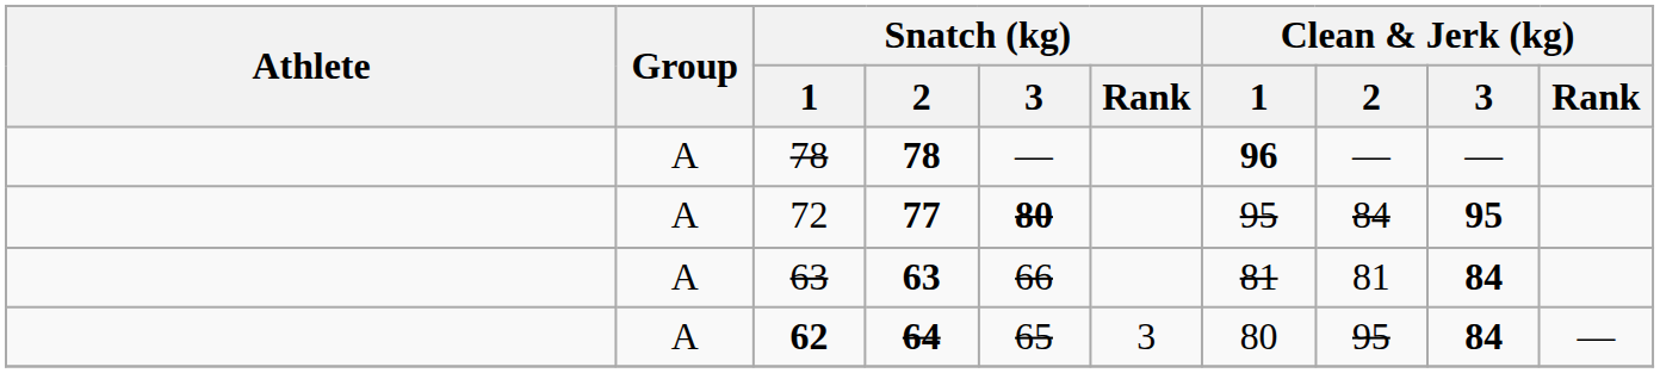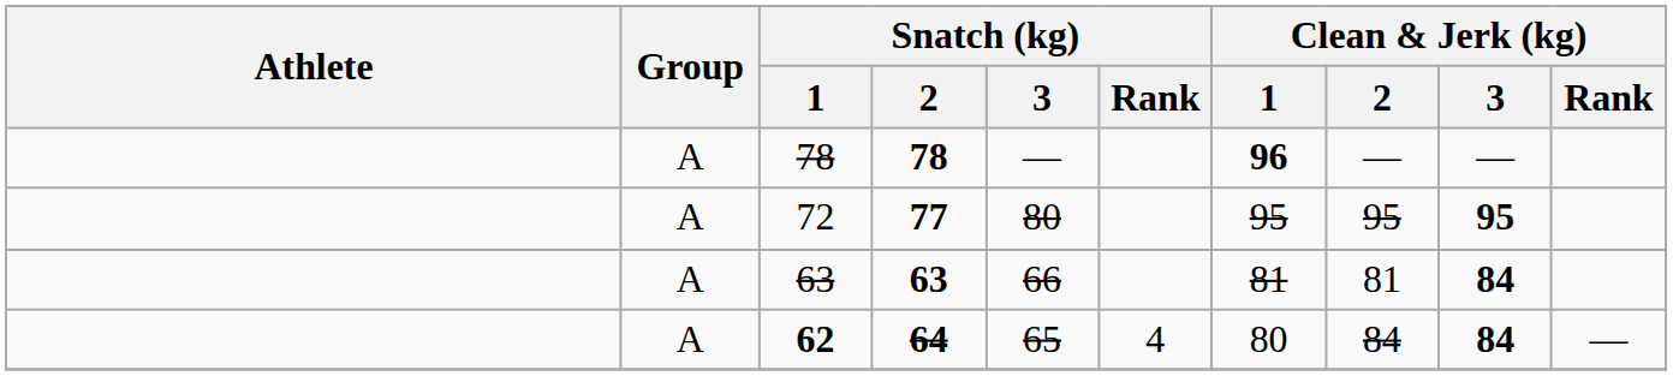72 | Snatch (kg) / 3: bold -> normal
72 | Clean & Jerk (kg) / 2: 84 -> 95
62 | Snatch (kg) / Rank: 3 -> 4
62 | Clean & Jerk (kg) / 2: 95 -> 84
